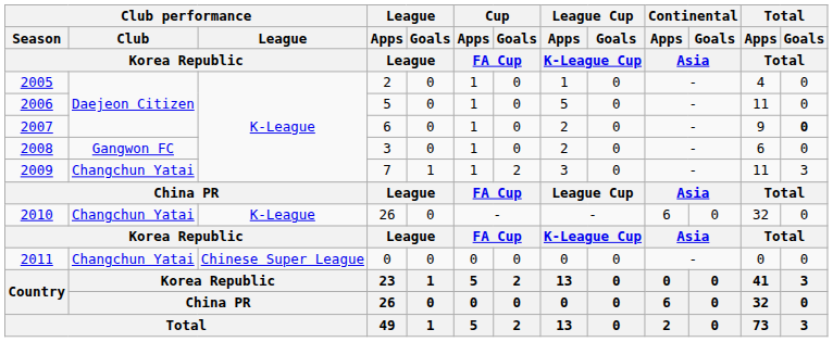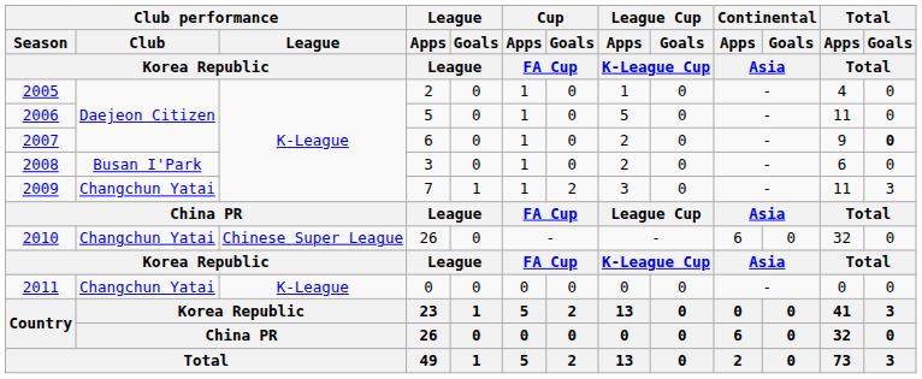2008 | Club performance / Club / Korea Republic: Gangwon FC -> Busan I'Park
2010 | Club performance / League / Korea Republic: K-League -> Chinese Super League
2011 | Club performance / League / Korea Republic: Chinese Super League -> K-League
